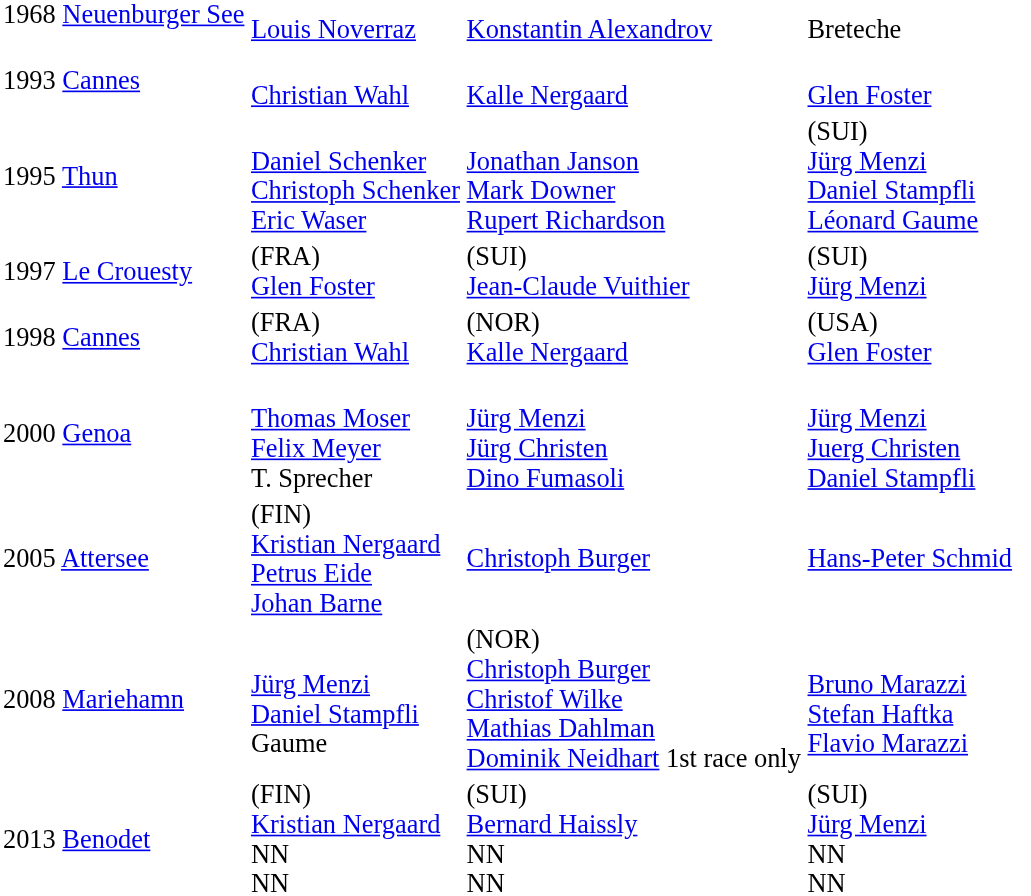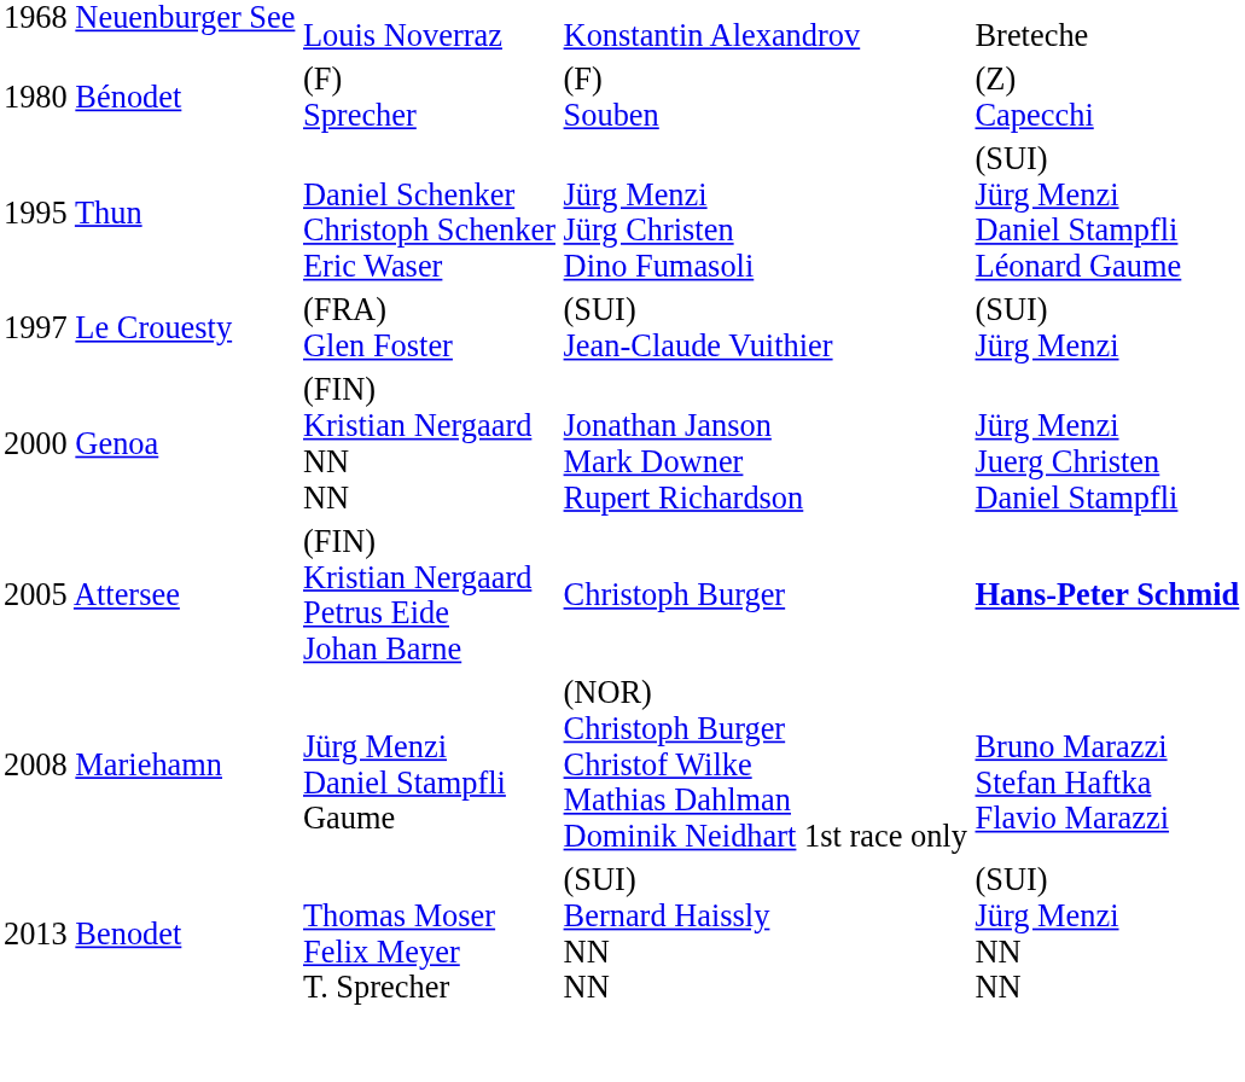+ row: 1980 Bénodet | (F) Sprecher | (F) Souben | (Z) Capecchi
- row: 1993 Cannes | Christian Wahl | Kalle Nergaard | Glen Foster
1995 Thun | column 3: Jonathan Janson Mark Downer Rupert Richardson -> Jürg Menzi Jürg Christen Dino Fumasoli
- row: 1998 Cannes | (FRA) Christian Wahl | (NOR) Kalle Nergaard | (USA) Glen Foster
2000 Genoa | column 2: Thomas Moser Felix Meyer T. Sprecher -> (FIN) Kristian Nergaard NN NN
2000 Genoa | column 3: Jürg Menzi Jürg Christen Dino Fumasoli -> Jonathan Janson Mark Downer Rupert Richardson
2005 Attersee | column 4: normal -> bold
2013 Benodet | column 2: (FIN) Kristian Nergaard NN NN -> Thomas Moser Felix Meyer T. Sprecher
